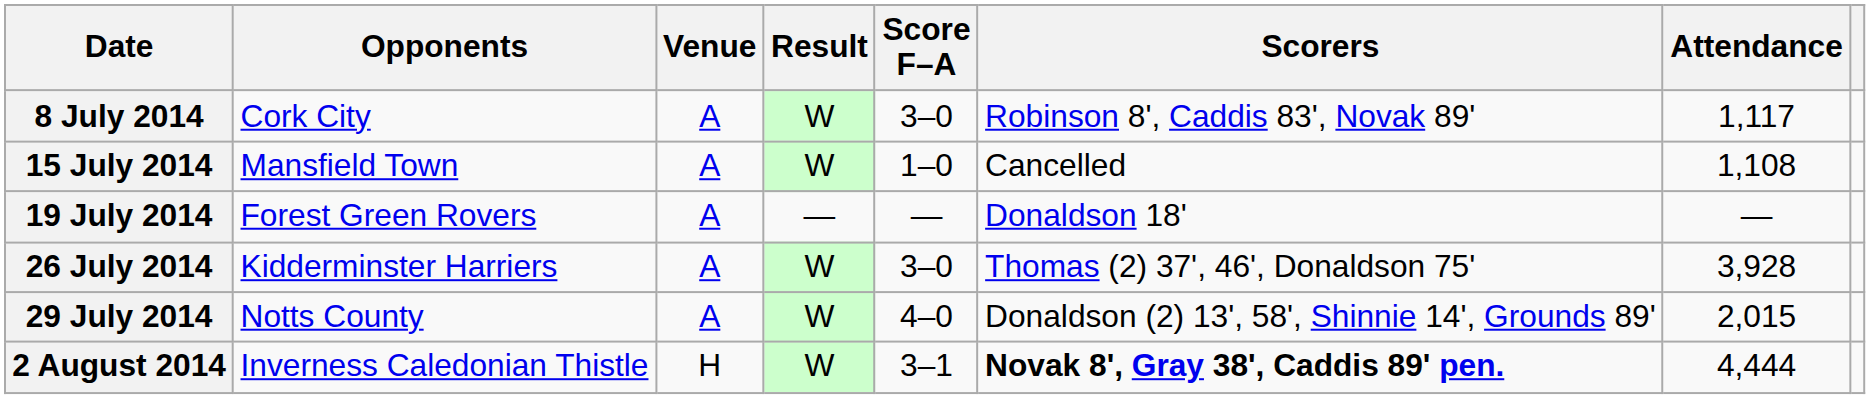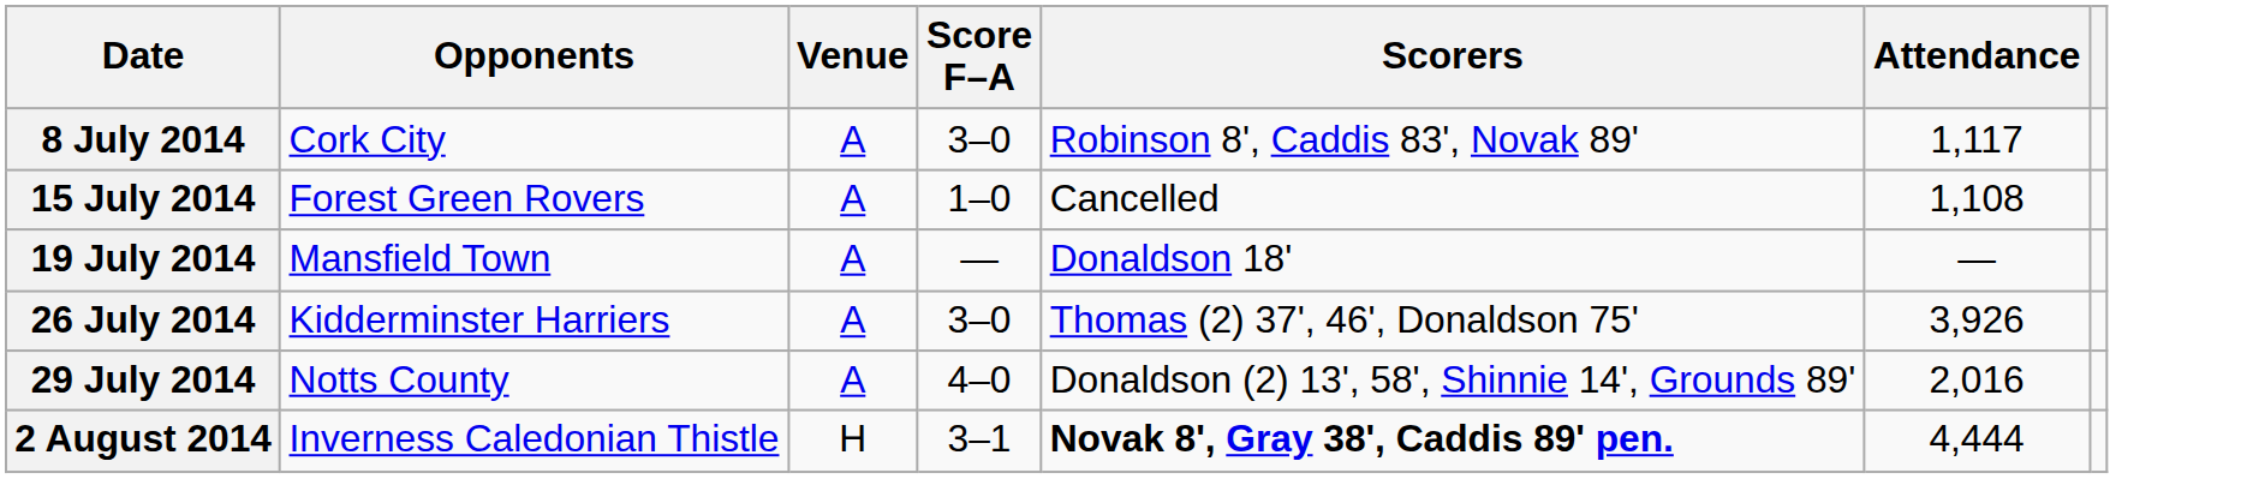- column: Result | W | W | — | W | W | W
15 July 2014 | Opponents: Mansfield Town -> Forest Green Rovers
19 July 2014 | Opponents: Forest Green Rovers -> Mansfield Town
26 July 2014 | Attendance: 3,928 -> 3,926
29 July 2014 | Attendance: 2,015 -> 2,016
